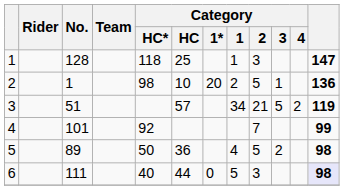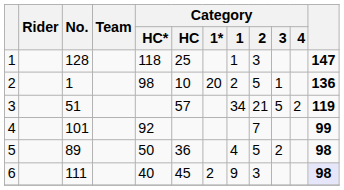6 | Category / HC: 44 -> 45
6 | Category / 1*: 0 -> 2
6 | Category / 1: 5 -> 9
